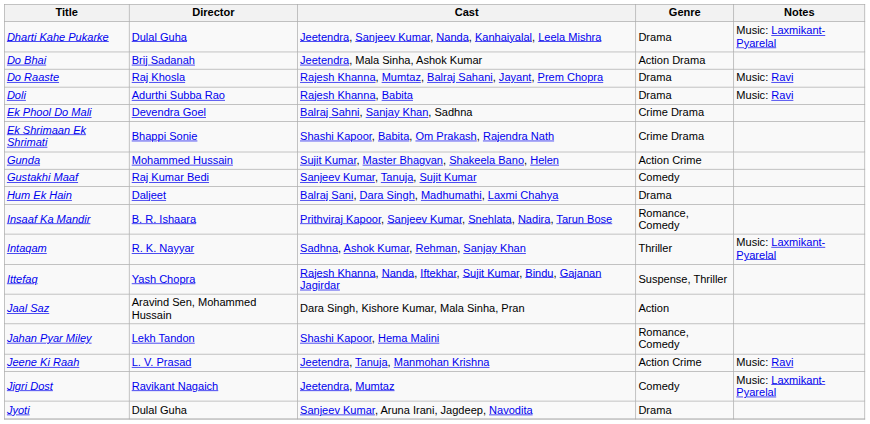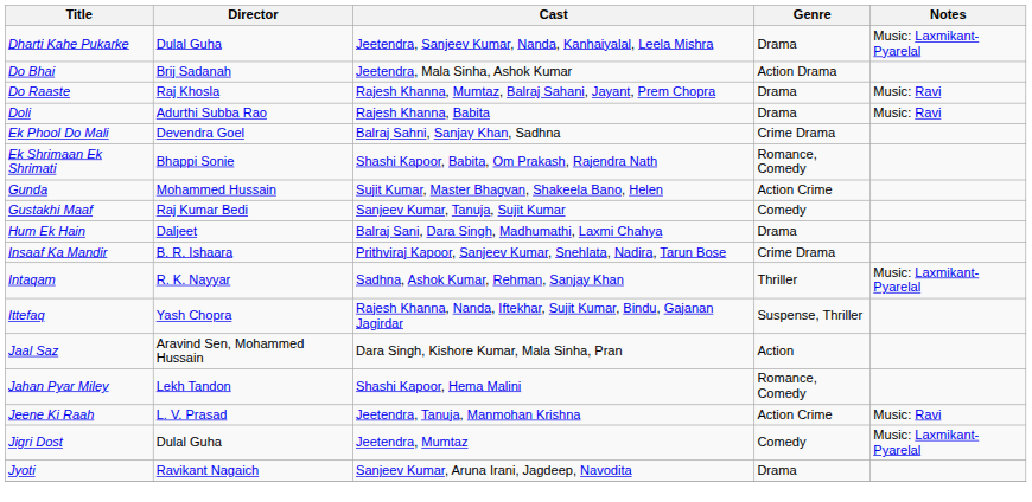Ek Shrimaan Ek Shrimati | Genre: Crime Drama -> Romance, Comedy
Insaaf Ka Mandir | Genre: Romance, Comedy -> Crime Drama
Jigri Dost | Director: Ravikant Nagaich -> Dulal Guha
Jyoti | Director: Dulal Guha -> Ravikant Nagaich
